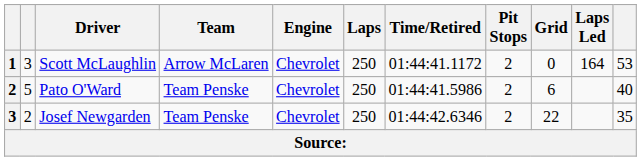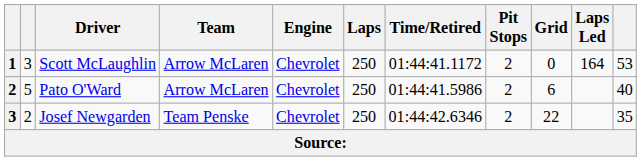Pato O'Ward | Team: Team Penske -> Arrow McLaren
